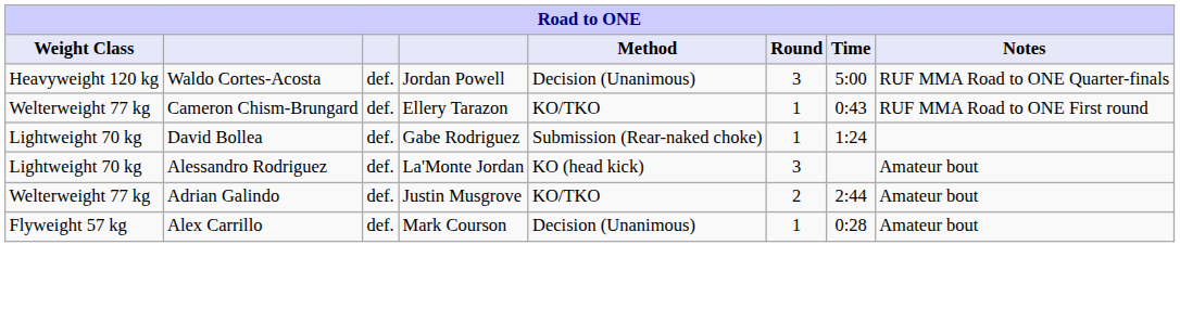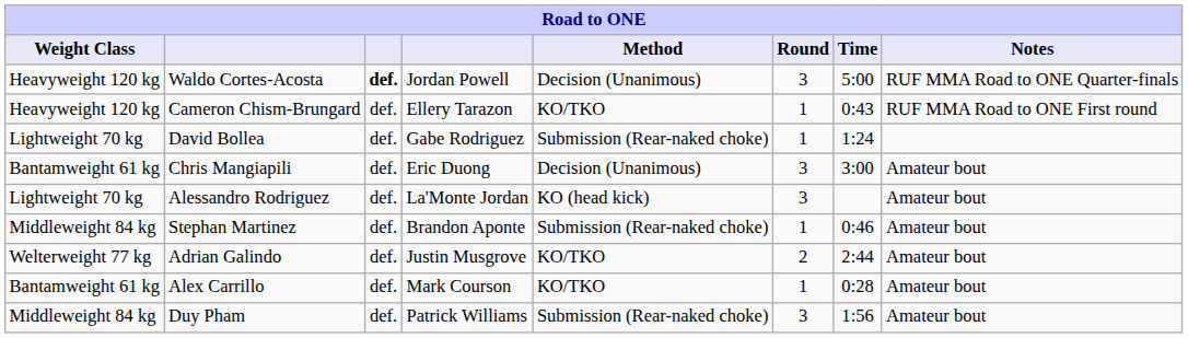Waldo Cortes-Acosta | column 3: normal -> bold
Cameron Chism-Brungard | Weight Class: Welterweight 77 kg -> Heavyweight 120 kg
+ row: Bantamweight 61 kg | Chris Mangiapili | def. | Eric Duong | Decision (Unanimous) | 3 | 3:00 | Amateur bout
+ row: Middleweight 84 kg | Stephan Martinez | def. | Brandon Aponte | Submission (Rear-naked choke) | 1 | 0:46 | Amateur bout
Alex Carrillo | Weight Class: Flyweight 57 kg -> Bantamweight 61 kg
Alex Carrillo | Method: Decision (Unanimous) -> KO/TKO
+ row: Middleweight 84 kg | Duy Pham | def. | Patrick Williams | Submission (Rear-naked choke) | 3 | 1:56 | Amateur bout
